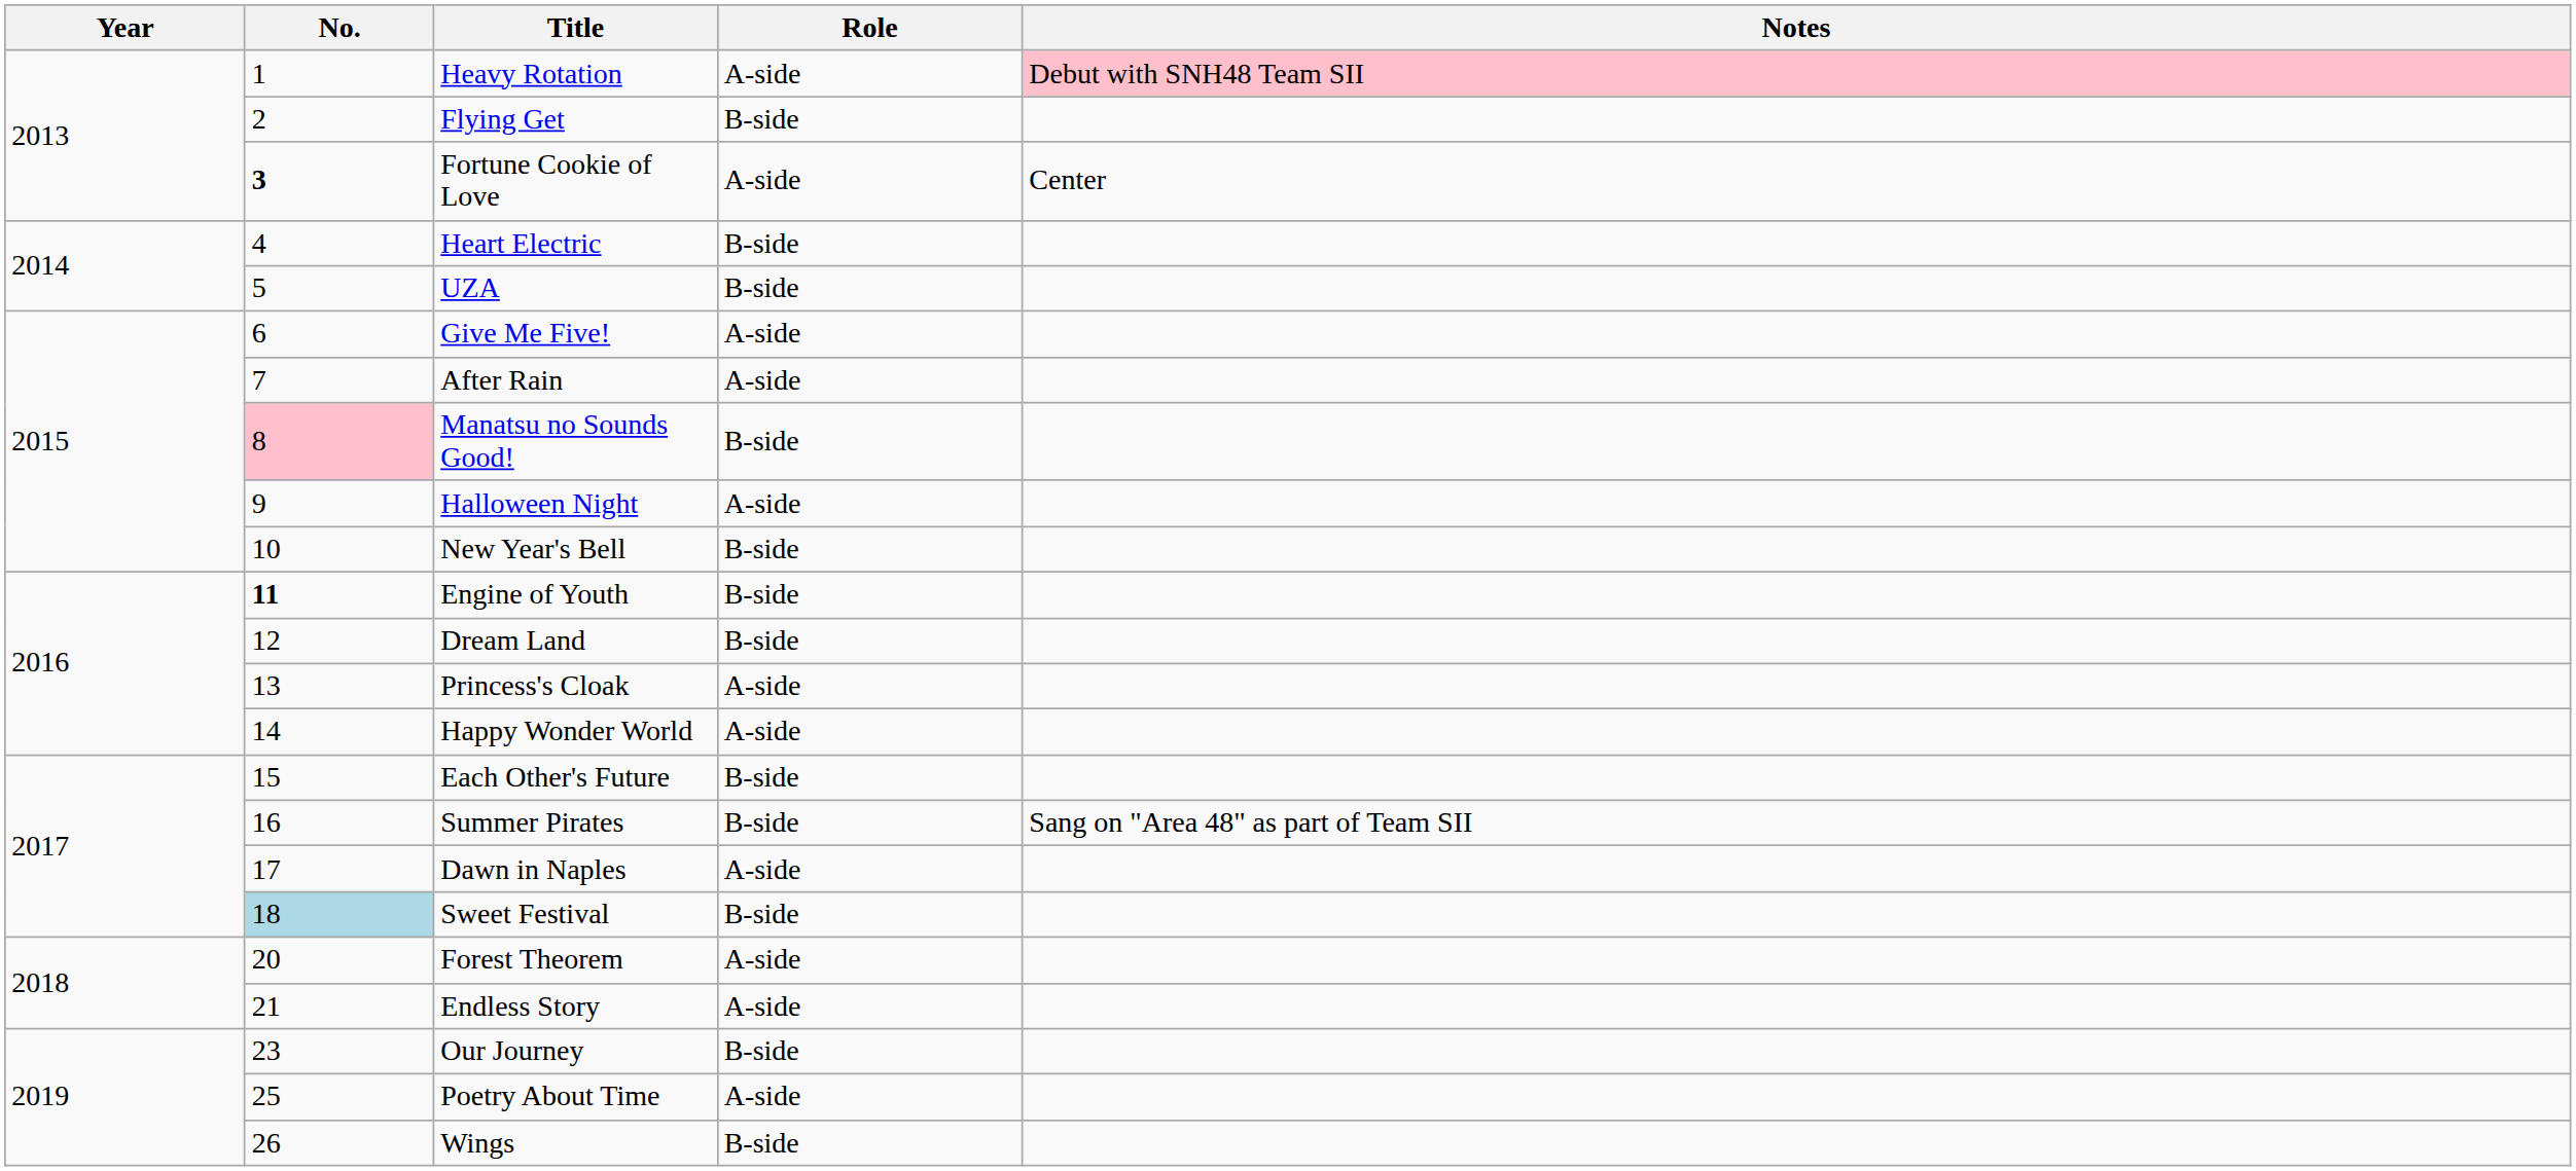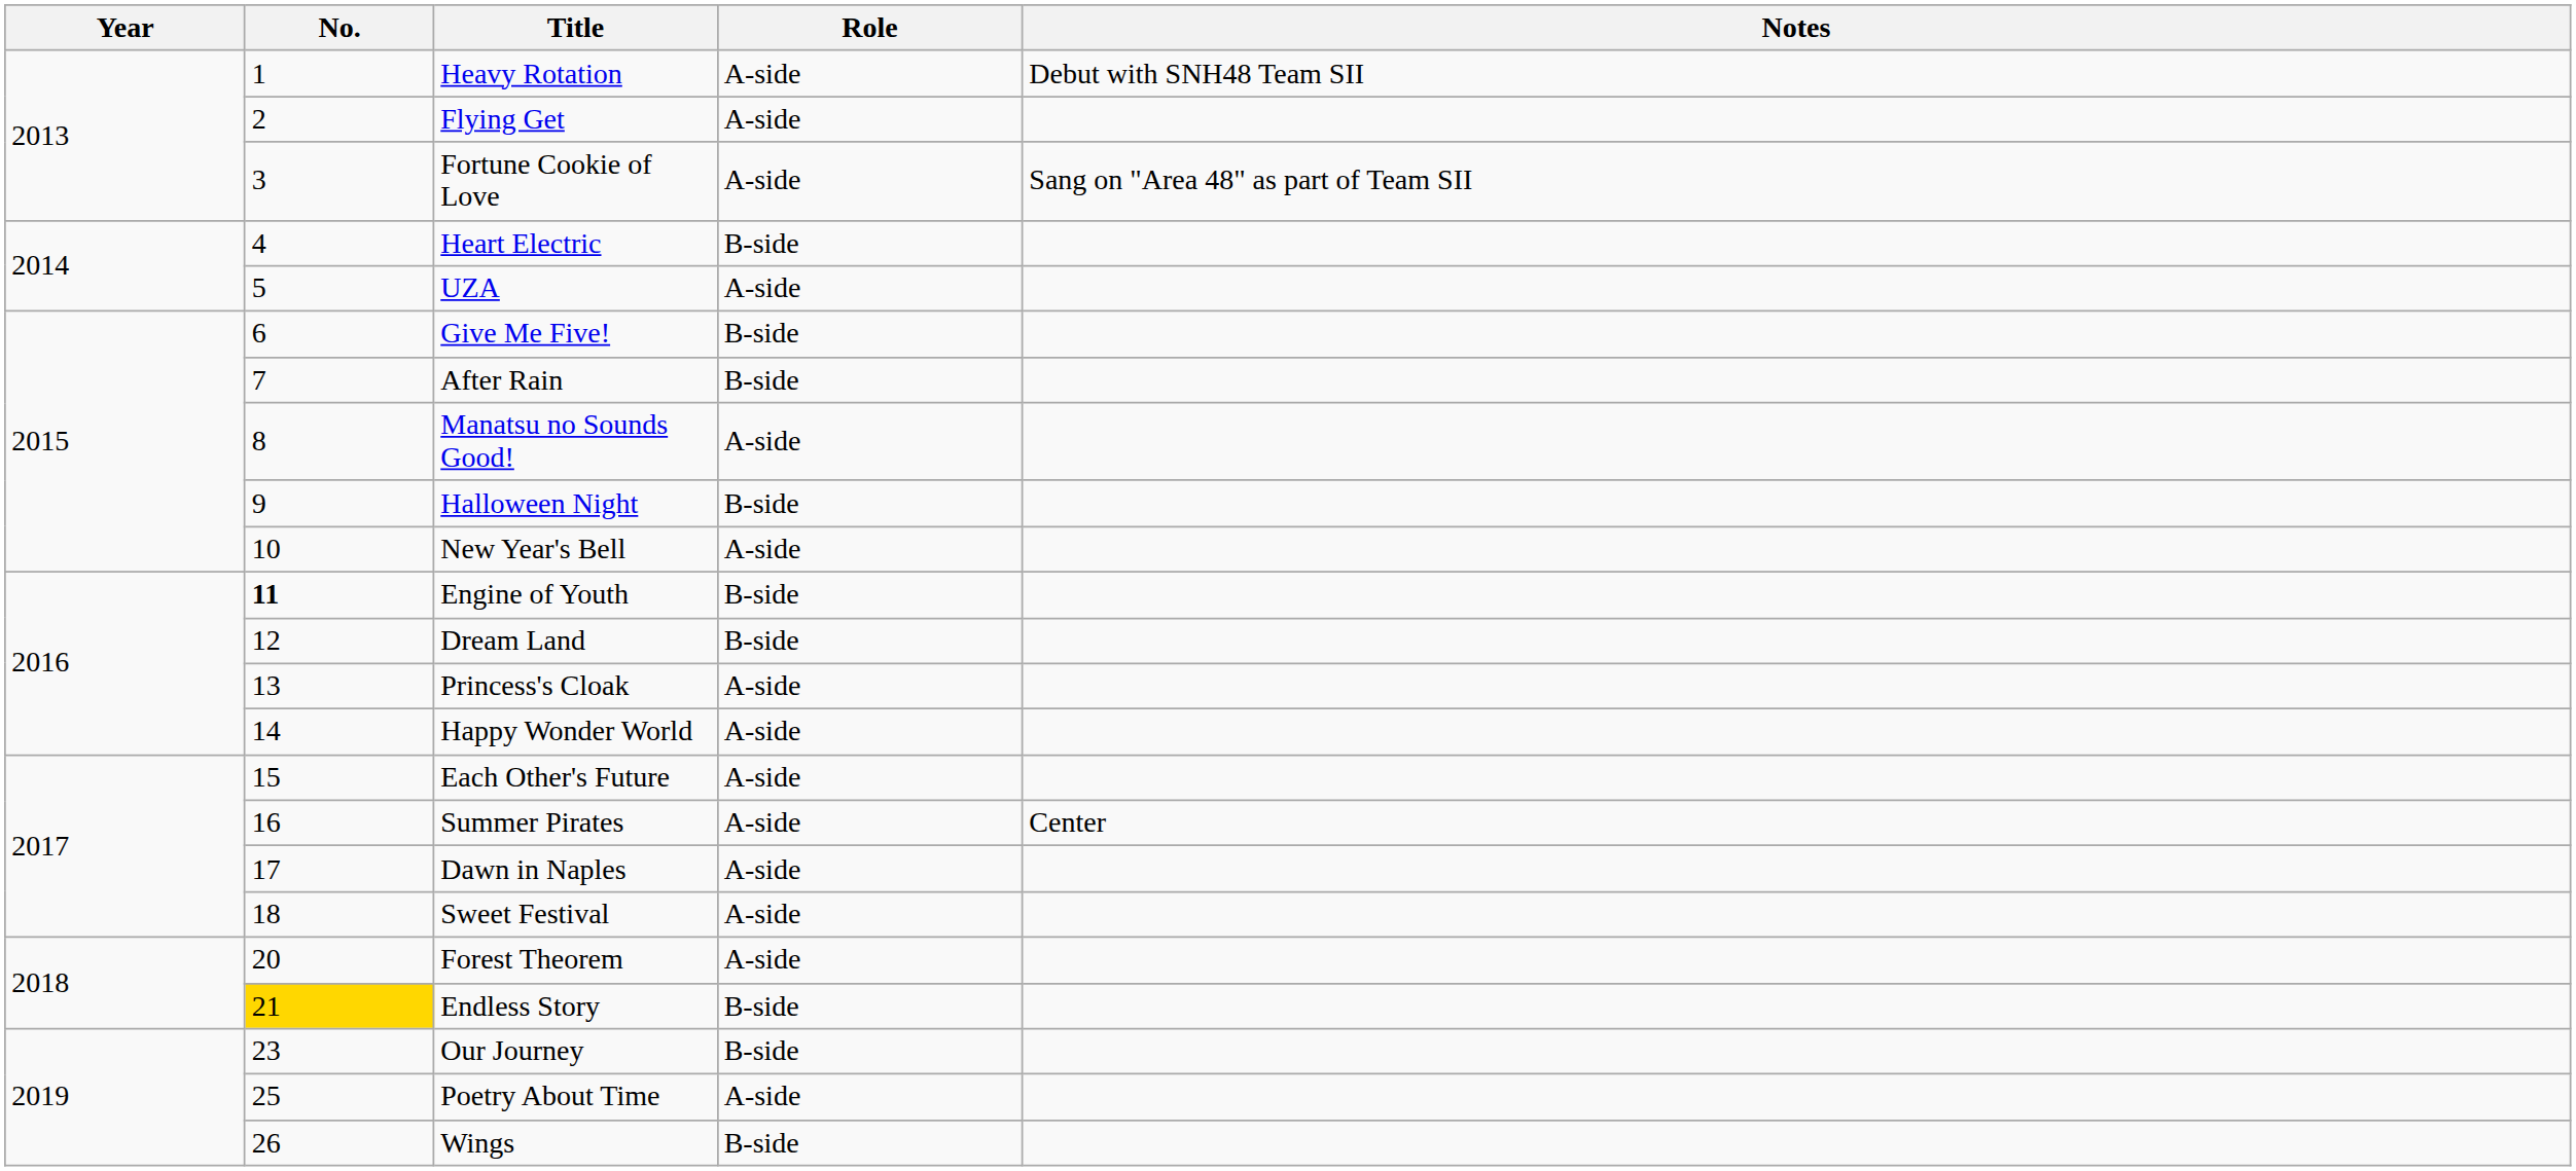Heavy Rotation | Notes: pink background -> no background
Flying Get | Role: B-side -> A-side
Fortune Cookie of Love | No.: bold -> normal
Fortune Cookie of Love | Notes: Center -> Sang on "Area 48" as part of Team SII
UZA | Role: B-side -> A-side
Give Me Five! | Role: A-side -> B-side
After Rain | Role: A-side -> B-side
Manatsu no Sounds Good! | No.: pink background -> no background
Manatsu no Sounds Good! | Role: B-side -> A-side
Halloween Night | Role: A-side -> B-side
New Year's Bell | Role: B-side -> A-side
Each Other's Future | Role: B-side -> A-side
Summer Pirates | Role: B-side -> A-side
Summer Pirates | Notes: Sang on "Area 48" as part of Team SII -> Center
Sweet Festival | No.: lightblue background -> no background
Sweet Festival | Role: B-side -> A-side
Endless Story | No.: no background -> gold background
Endless Story | Role: A-side -> B-side
